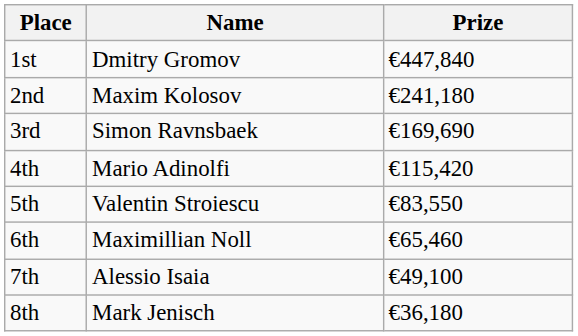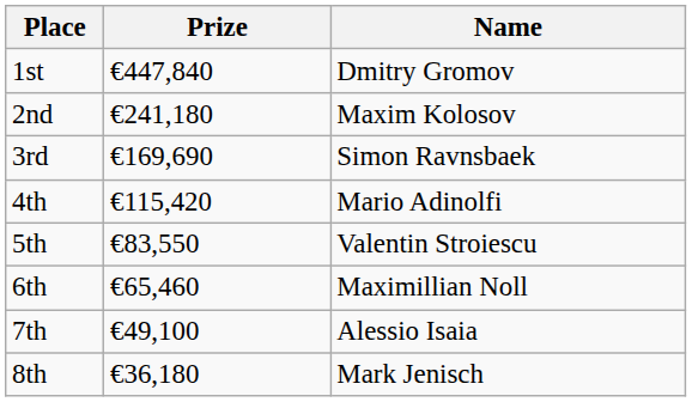columns swapped: Name <-> Prize
